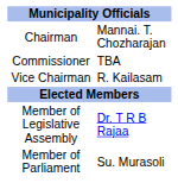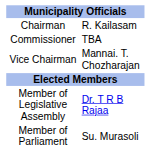Chairman | column 2: Mannai. T. Chozharajan -> R. Kailasam
Vice Chairman | column 2: R. Kailasam -> Mannai. T. Chozharajan
